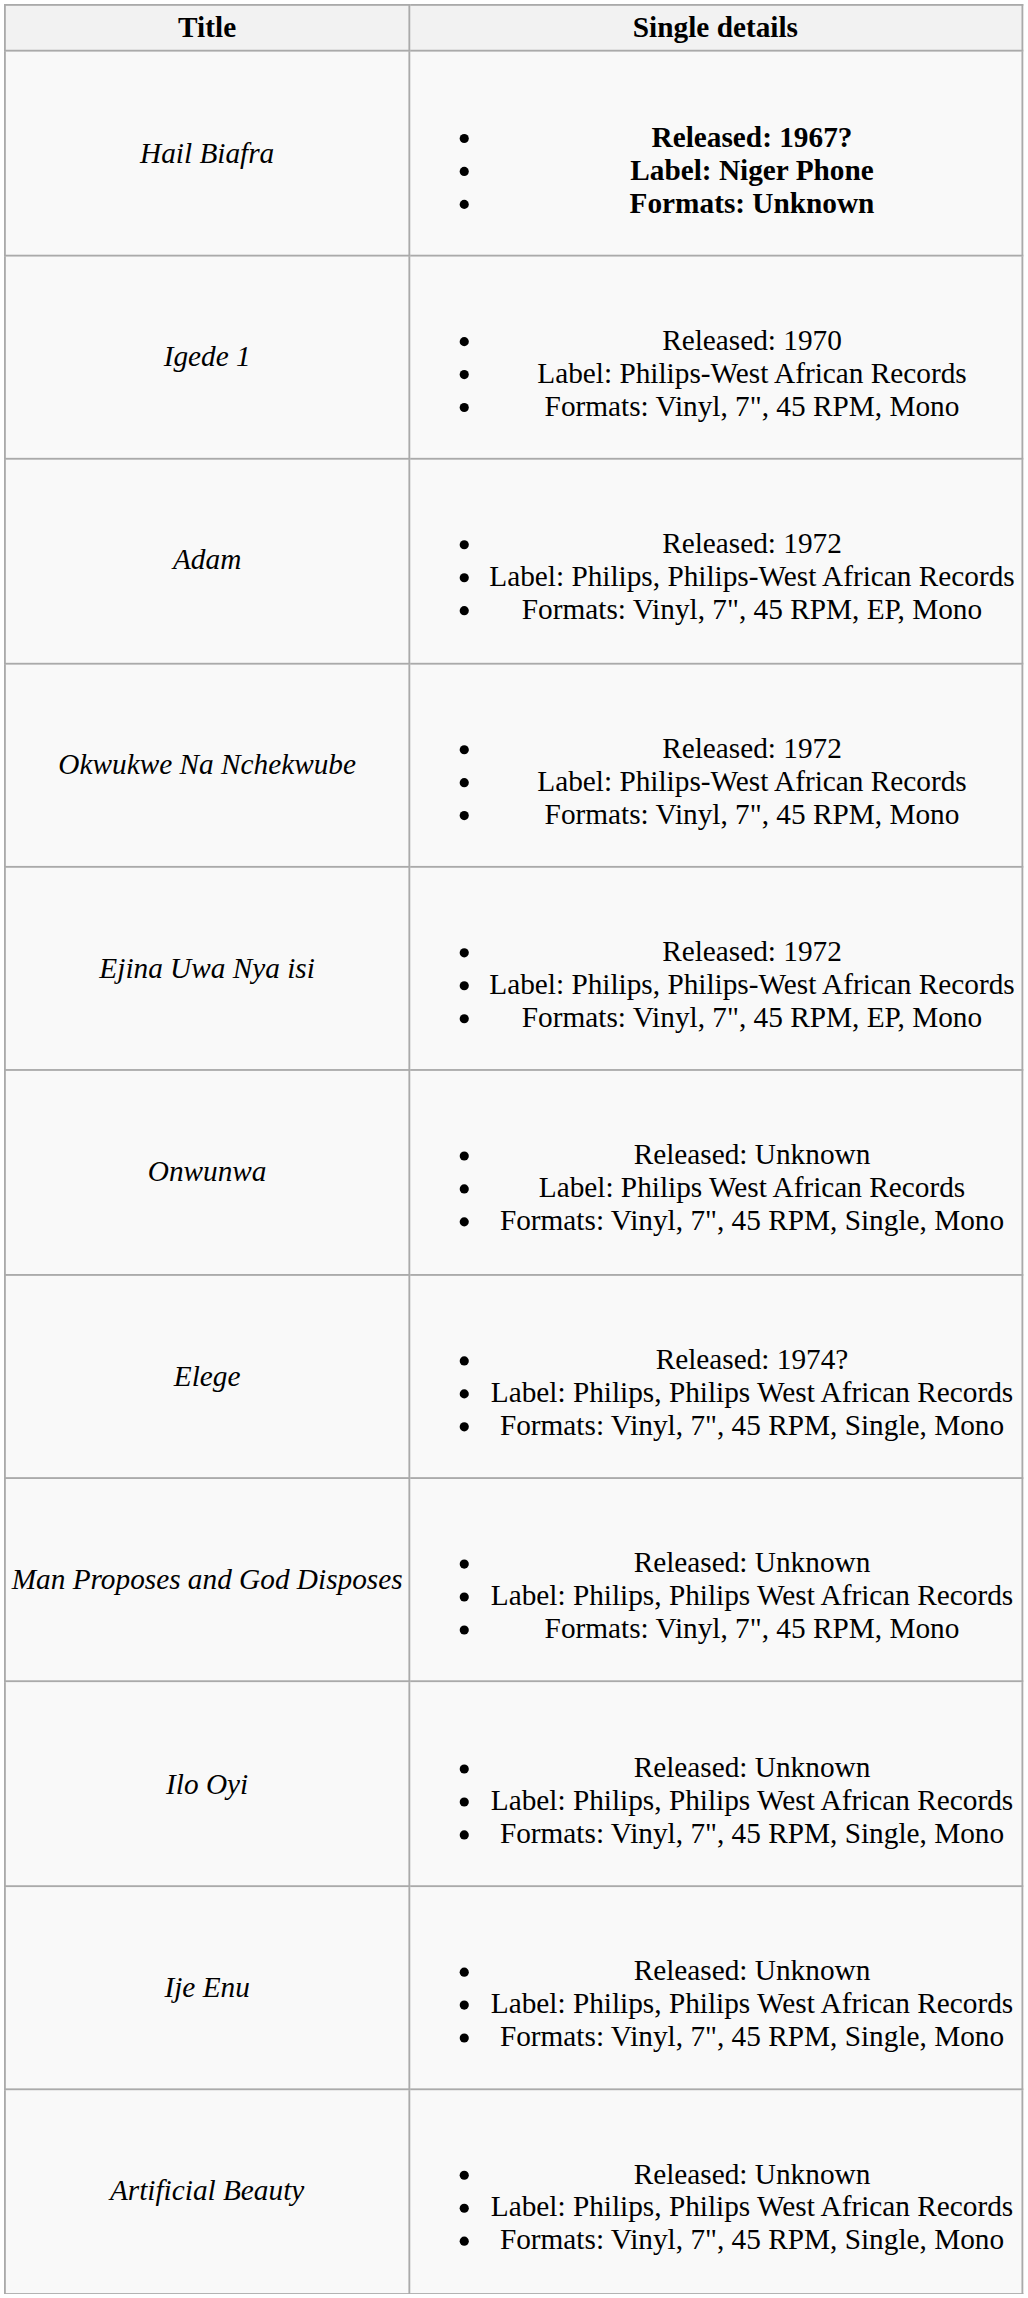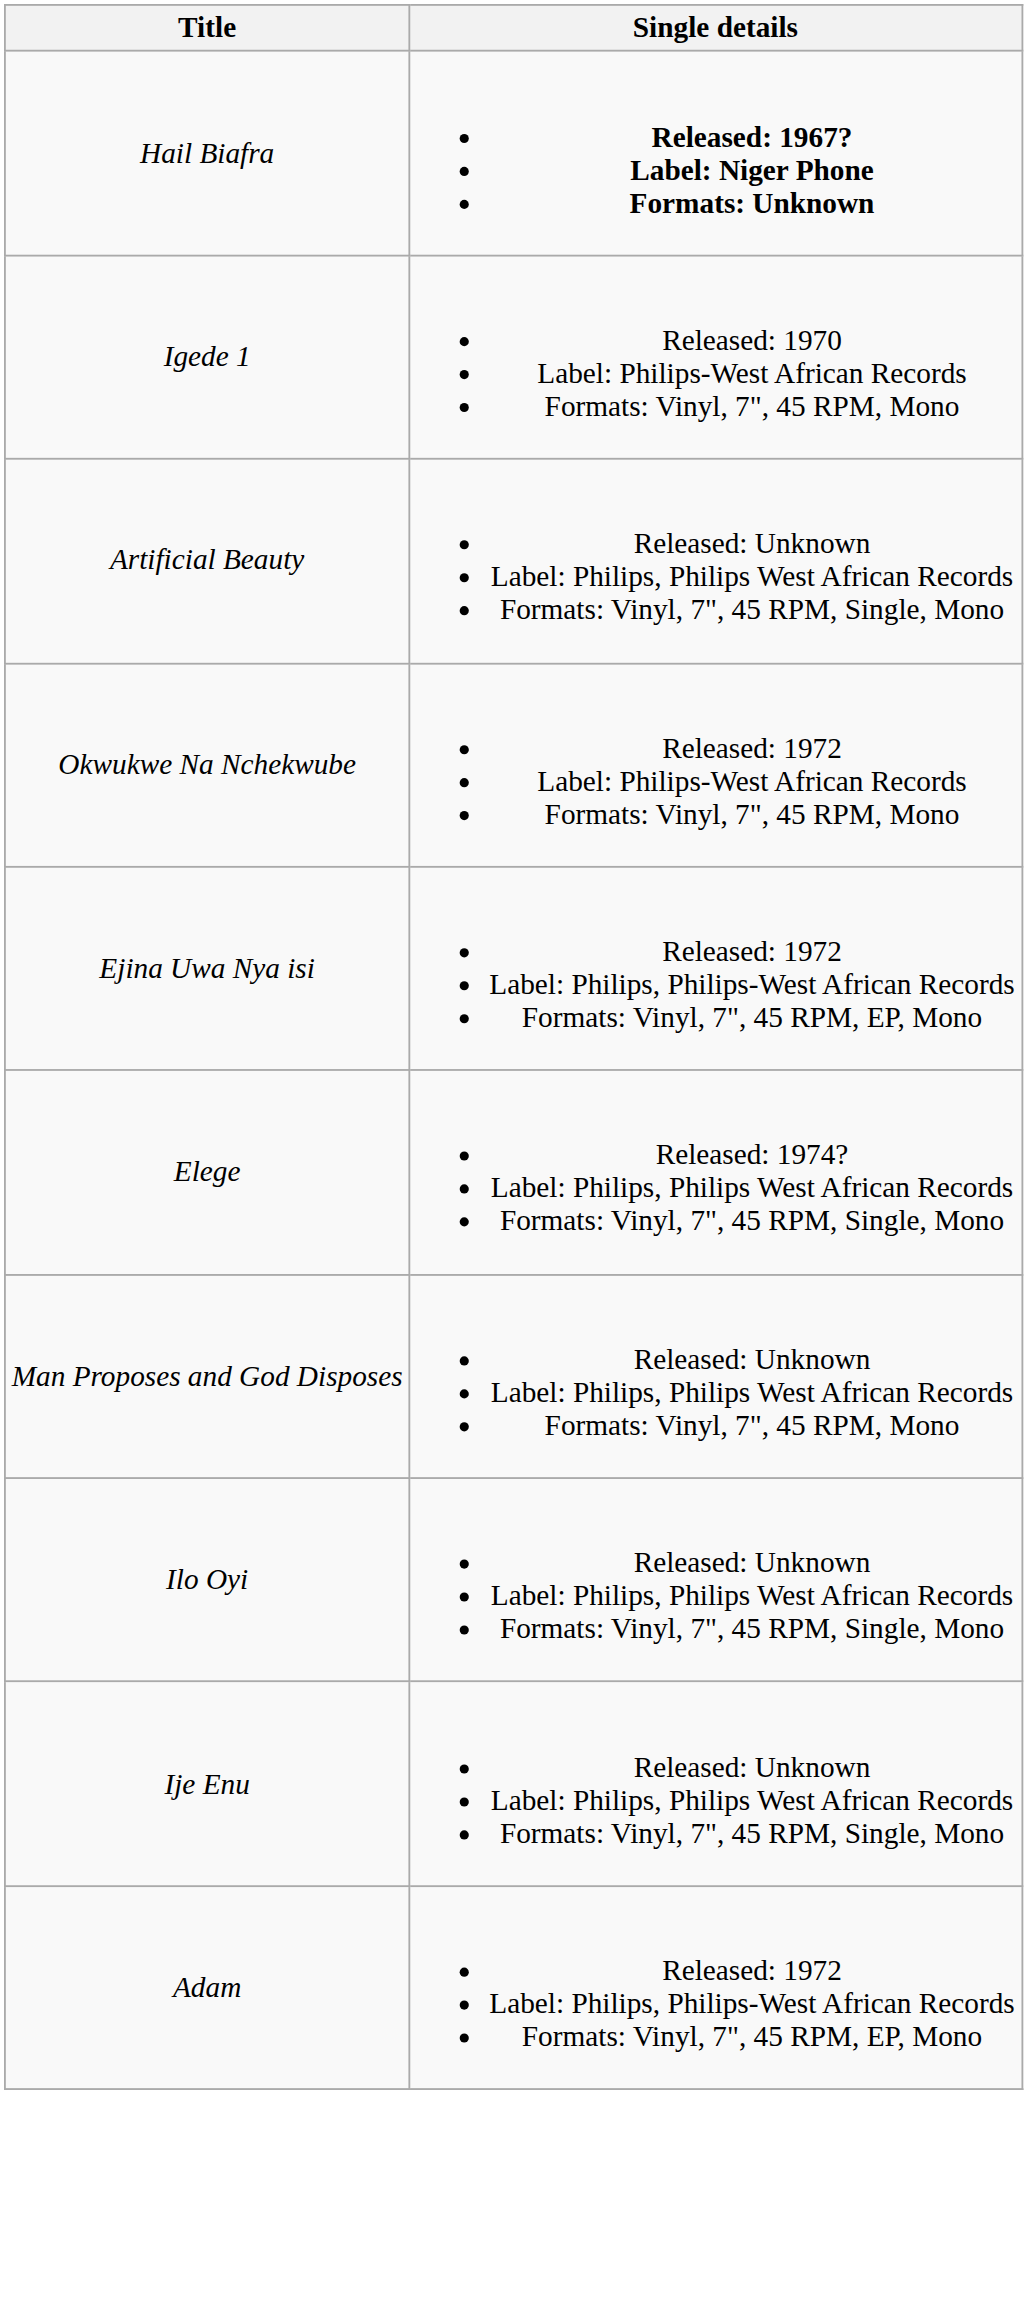rows swapped: Adam <-> Artificial Beauty
- row: Onwunwa | Released: Unknown Label: Philips West African Records Formats: Vinyl, 7", 45 RPM, Single, Mono
